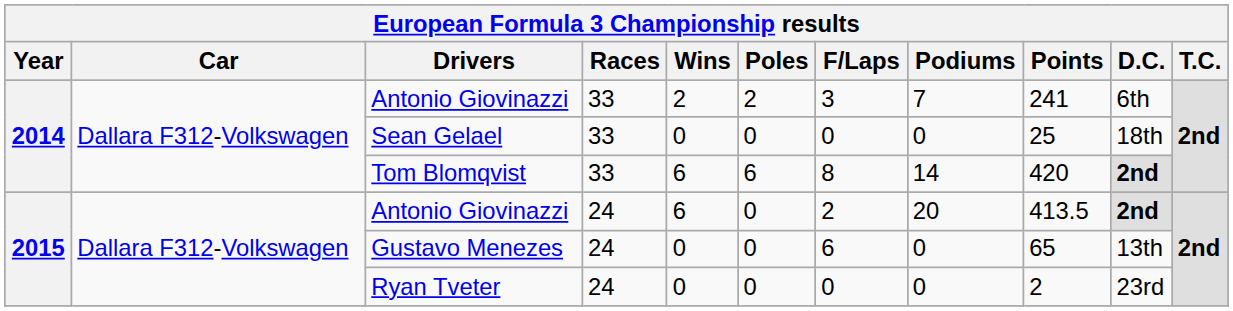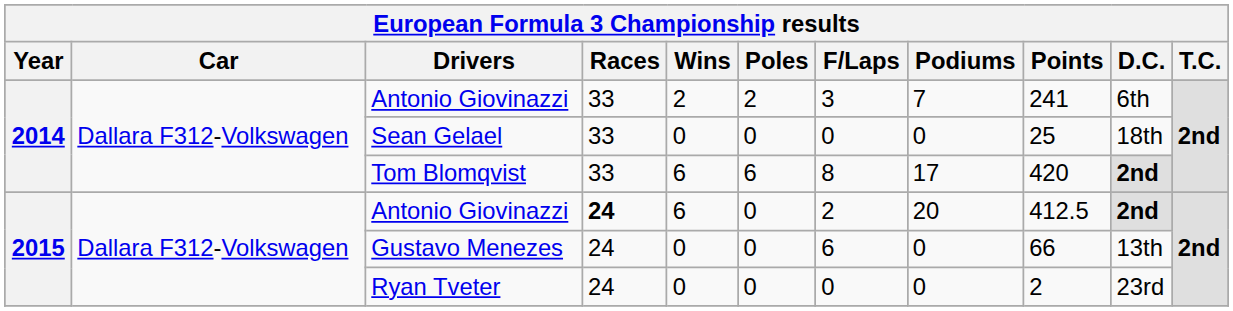Tom Blomqvist | Podiums: 14 -> 17
2015 / Antonio Giovinazzi | Races: normal -> bold
2015 / Antonio Giovinazzi | Points: 413.5 -> 412.5
Gustavo Menezes | Points: 65 -> 66
